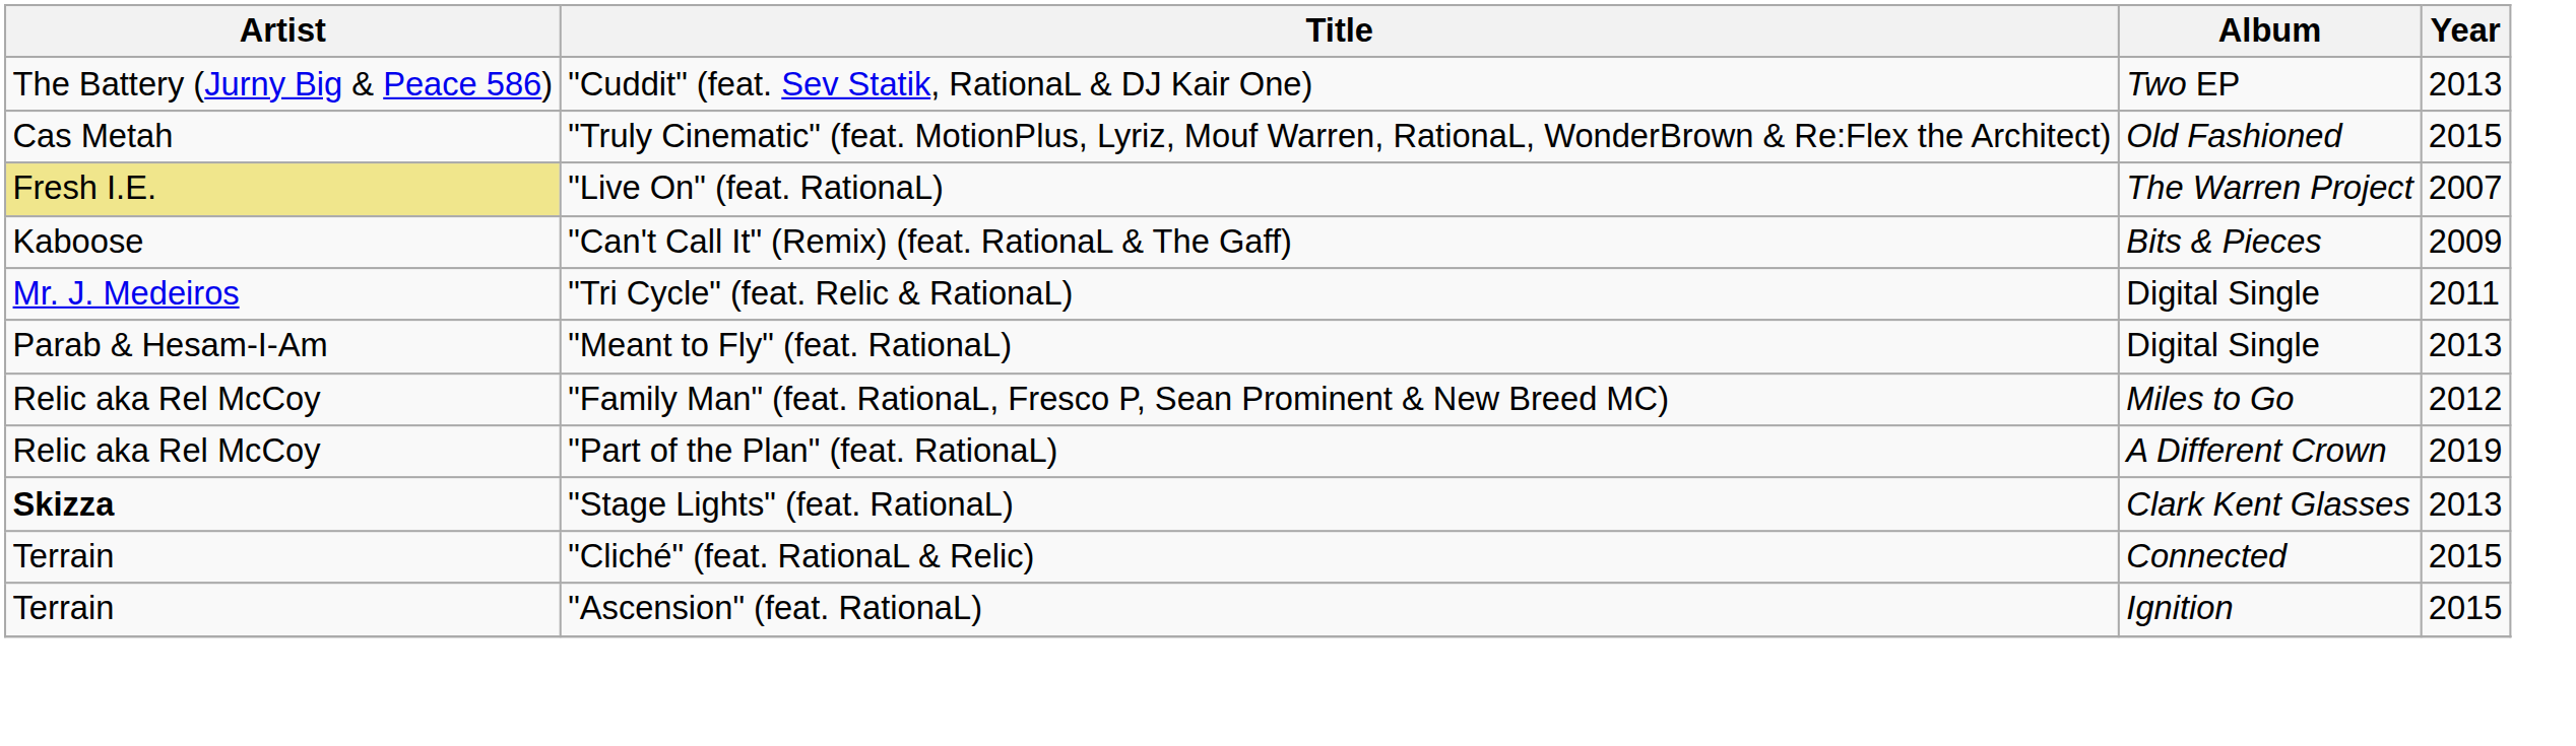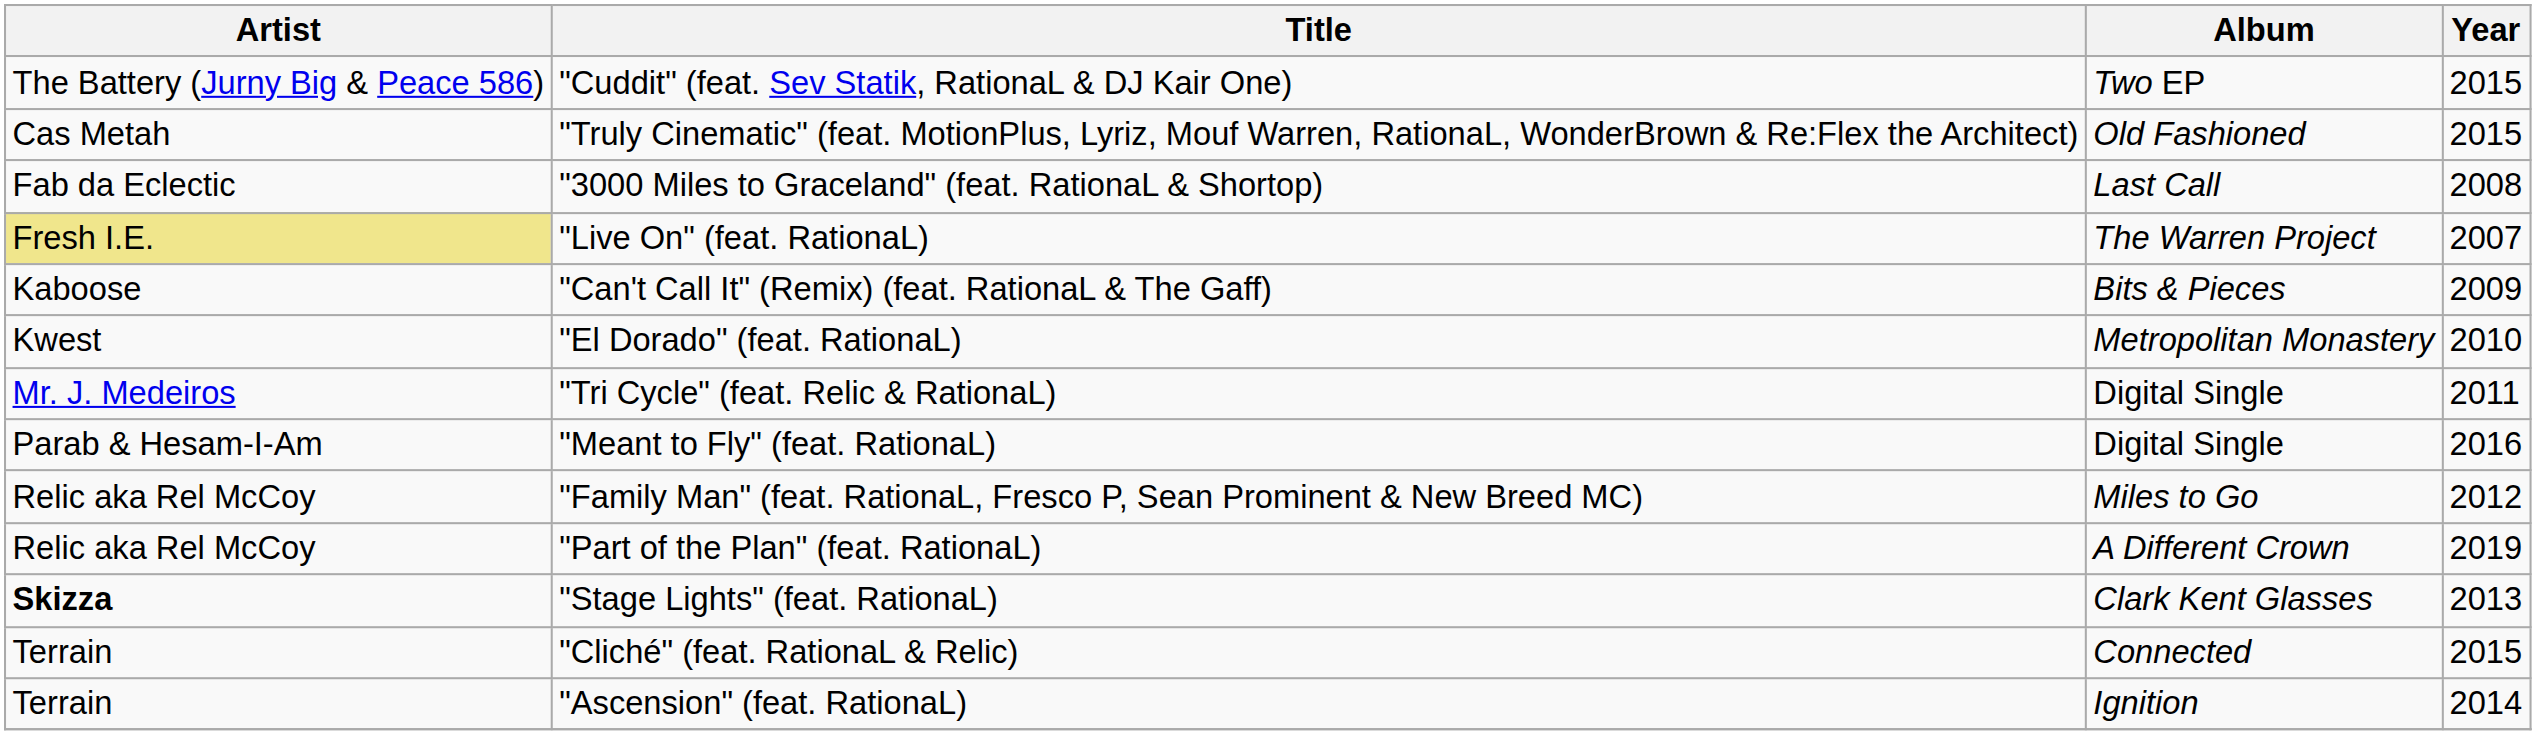"Cuddit" (feat. Sev Statik, RationaL & DJ Kair One) | Year: 2013 -> 2015
+ row: Fab da Eclectic | "3000 Miles to Graceland" (feat. RationaL & Shortop) | Last Call | 2008
+ row: Kwest | "El Dorado" (feat. RationaL) | Metropolitan Monastery | 2010
"Meant to Fly" (feat. RationaL) | Year: 2013 -> 2016
"Ascension" (feat. RationaL) | Year: 2015 -> 2014
